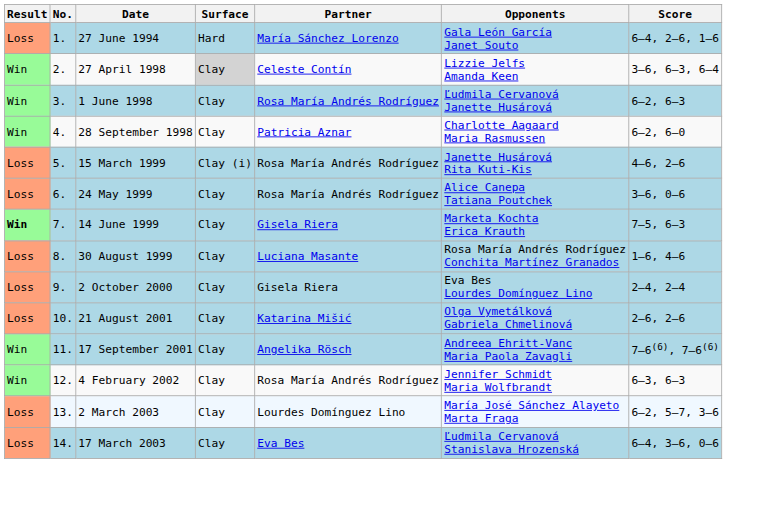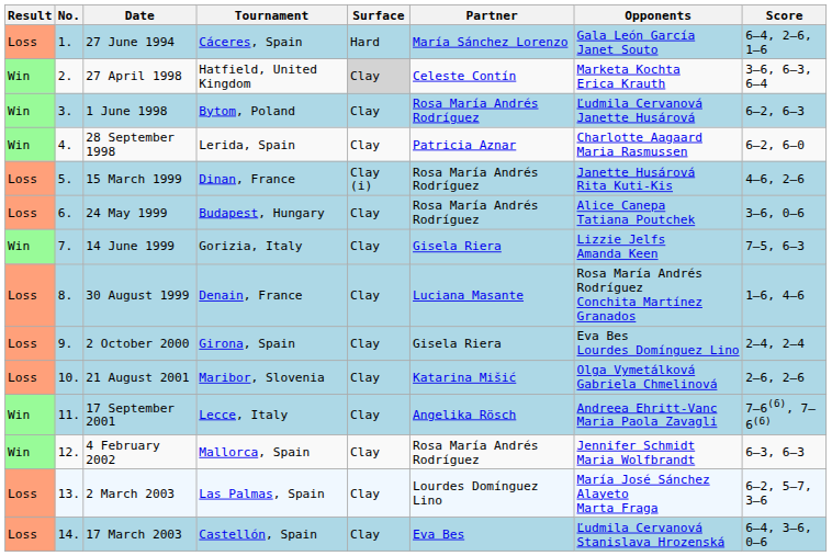+ column: Tournament | Cáceres, Spain | Hatfield, United Kingdom | Bytom, Poland | Lerida, Spain | Dinan, France | Budapest, Hungary | Gorizia, Italy | Denain, France | Girona, Spain | Maribor, Slovenia | Lecce, Italy | Mallorca, Spain | Las Palmas, Spain | Castellón, Spain
27 April 1998 | Opponents: Lizzie Jelfs Amanda Keen -> Marketa Kochta Erica Krauth
14 June 1999 | Result: bold -> normal
14 June 1999 | Opponents: Marketa Kochta Erica Krauth -> Lizzie Jelfs Amanda Keen
